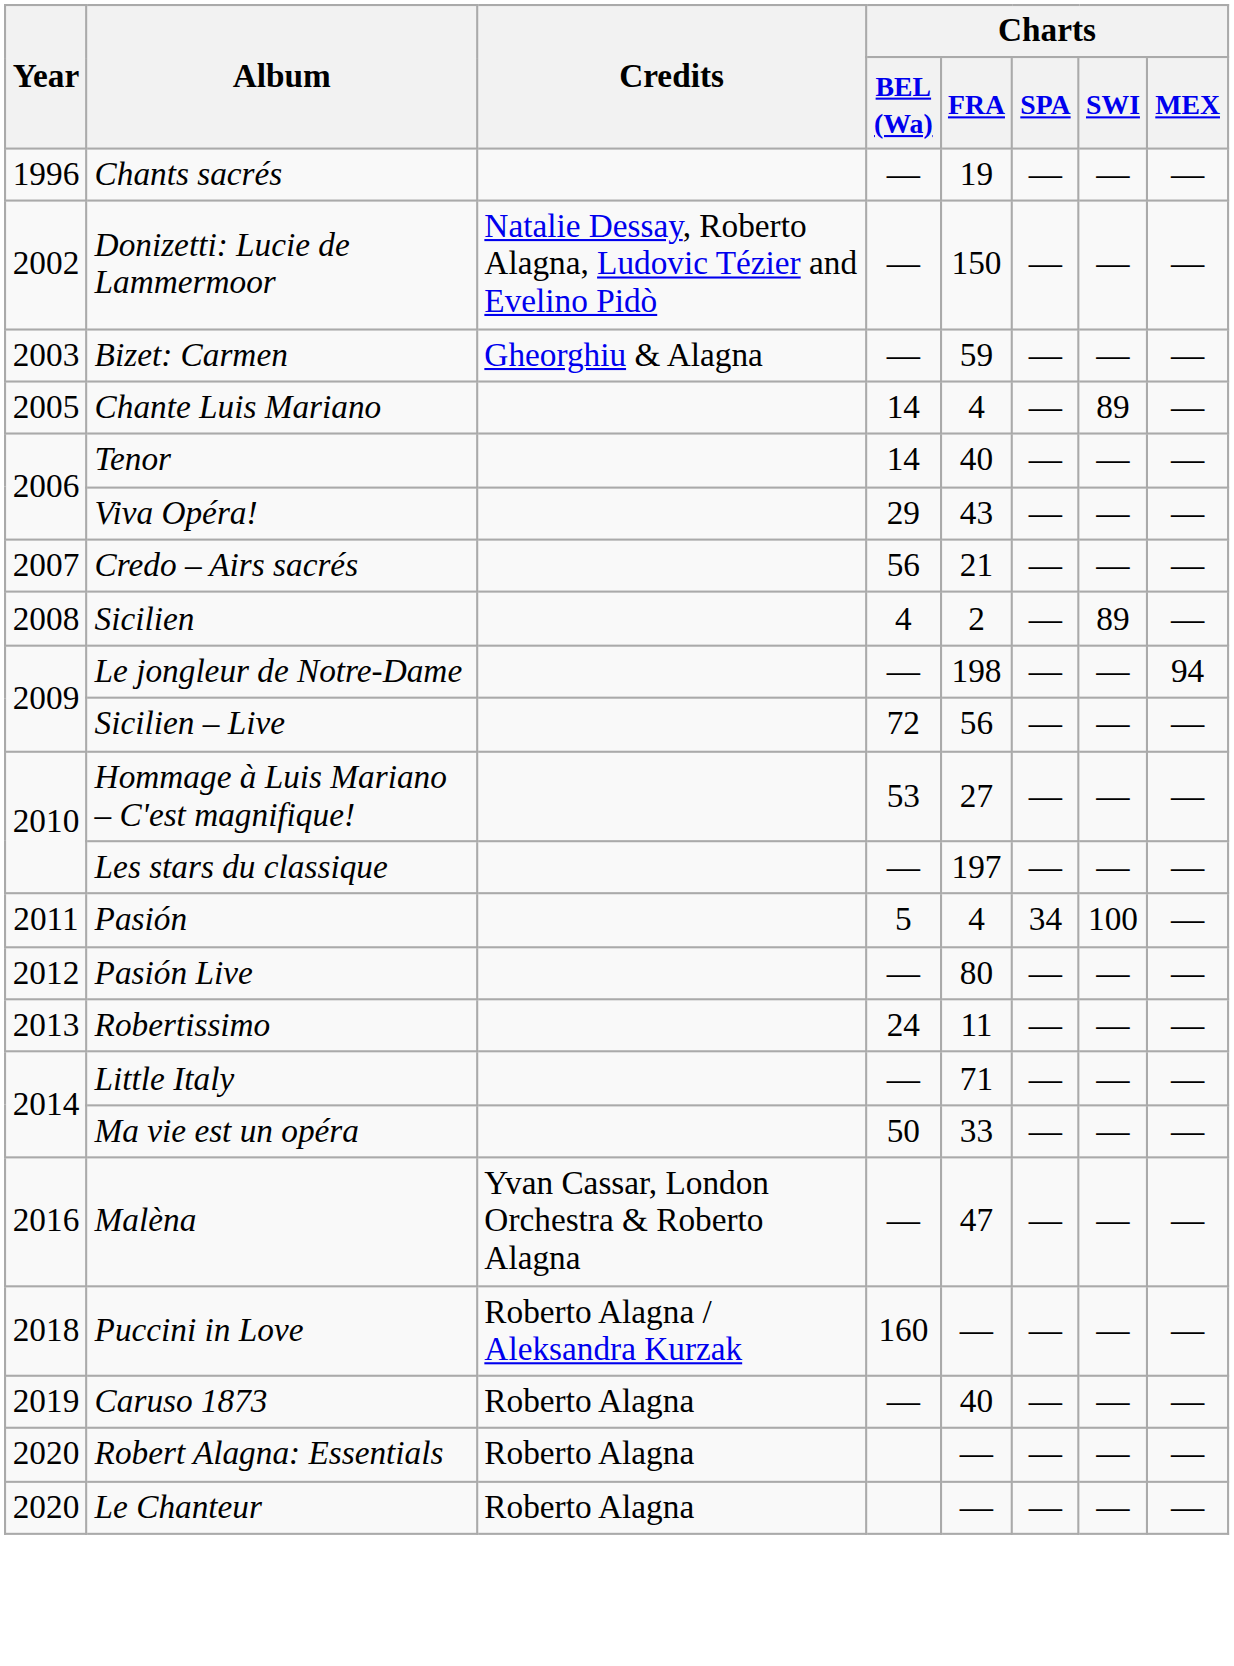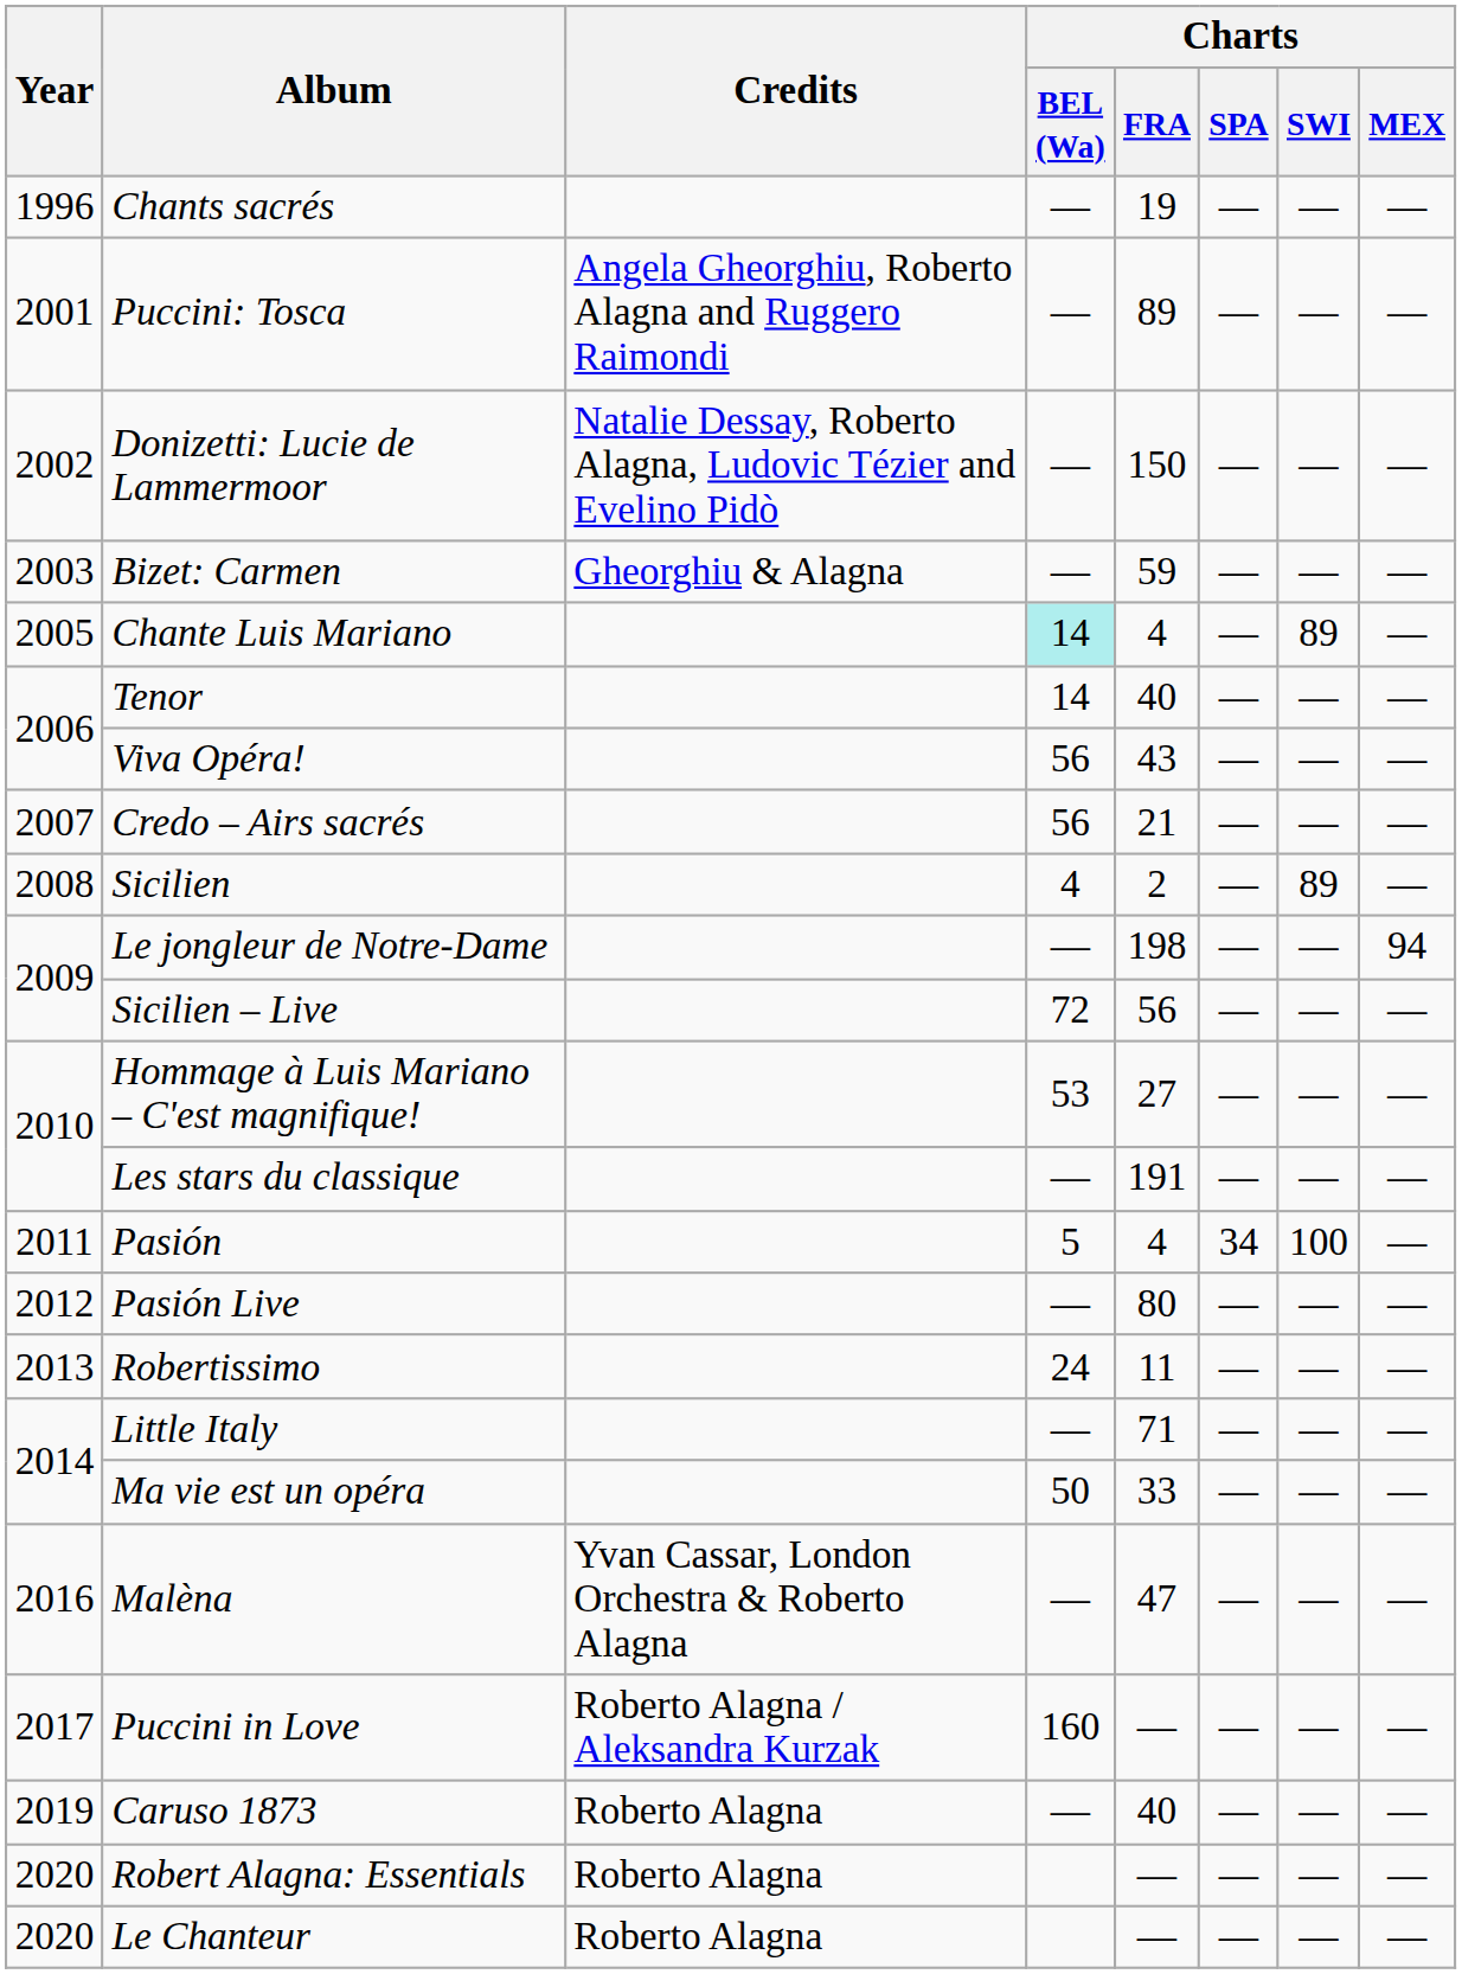+ row: 2001 | Puccini: Tosca | Angela Gheorghiu, Roberto Alagna and Ruggero Raimondi | — | 89 | — | — | —
Chante Luis Mariano | Charts / BEL (Wa): no background -> paleturquoise background
Viva Opéra! | Charts / BEL (Wa): 29 -> 56
Les stars du classique | Charts / FRA: 197 -> 191
Puccini in Love | Year: 2018 -> 2017
